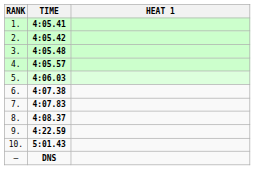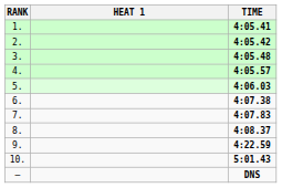columns swapped: HEAT 1 <-> TIME
